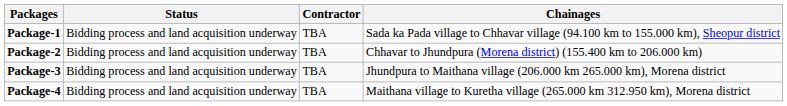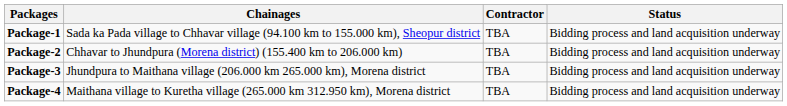columns swapped: Chainages <-> Status
